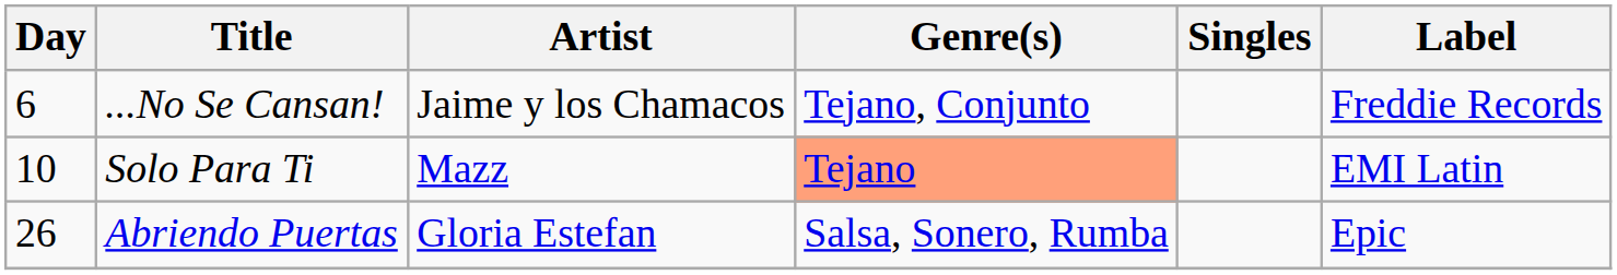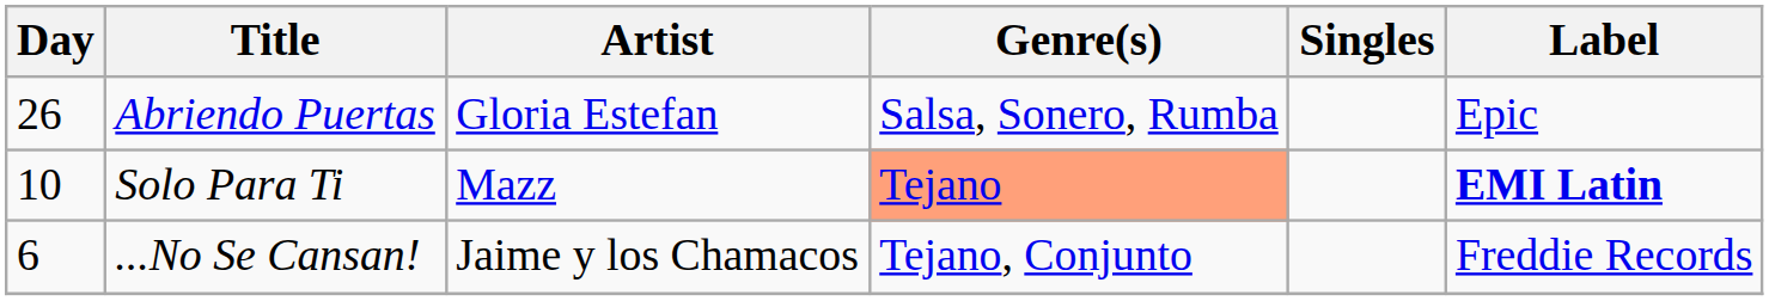rows swapped: ...No Se Cansan! <-> Abriendo Puertas
Solo Para Ti | Label: normal -> bold
